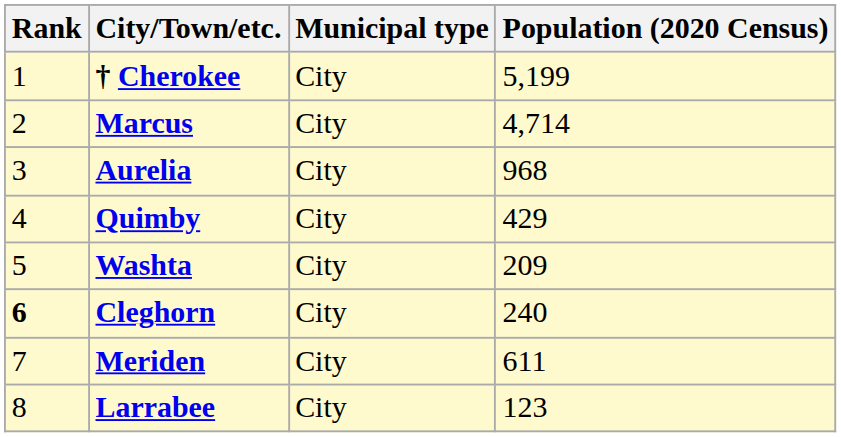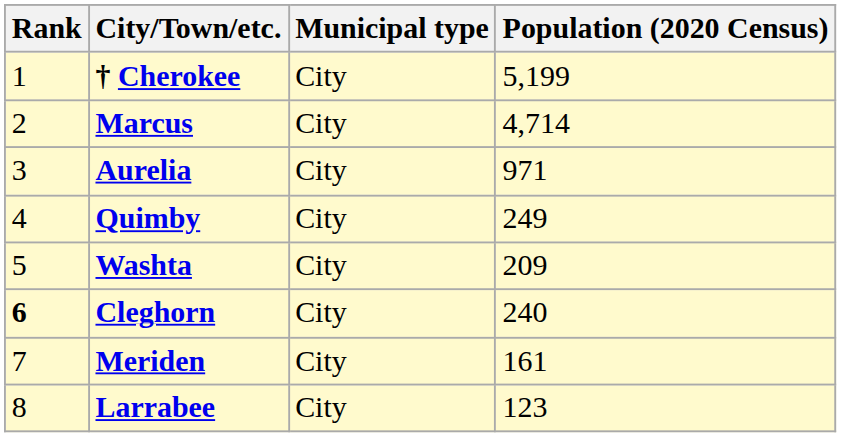Aurelia | Population (2020 Census): 968 -> 971
Quimby | Population (2020 Census): 429 -> 249
Meriden | Population (2020 Census): 611 -> 161
